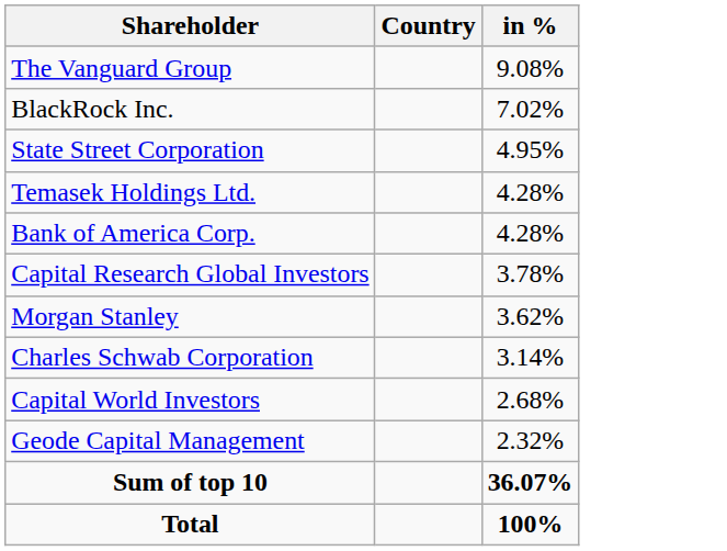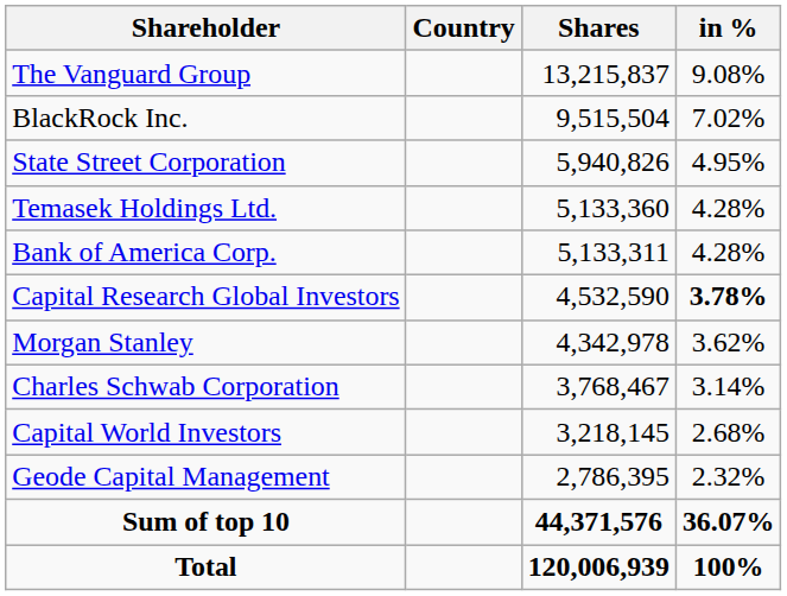+ column: Shares | 13,215,837 | 9,515,504 | 5,940,826 | 5,133,360 | 5,133,311 | 4,532,590 | 4,342,978 | 3,768,467 | 3,218,145 | 2,786,395 | 44,371,576 | 120,006,939
Capital Research Global Investors | in %: normal -> bold
